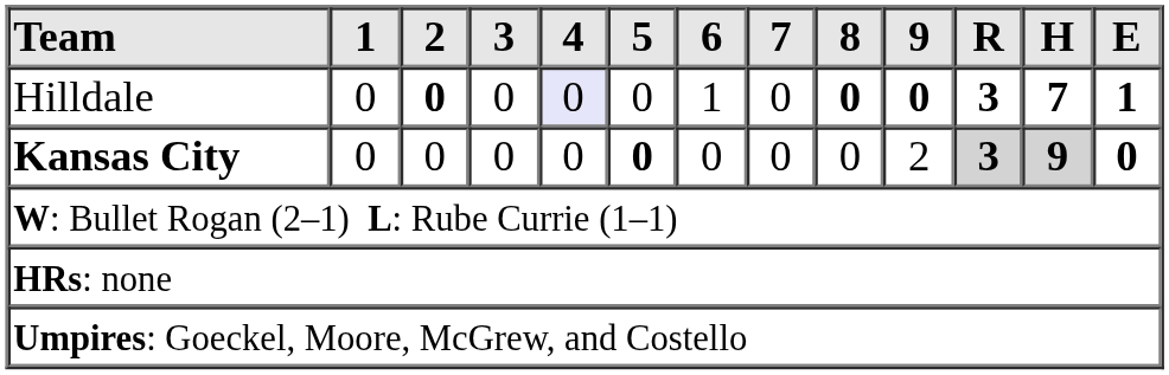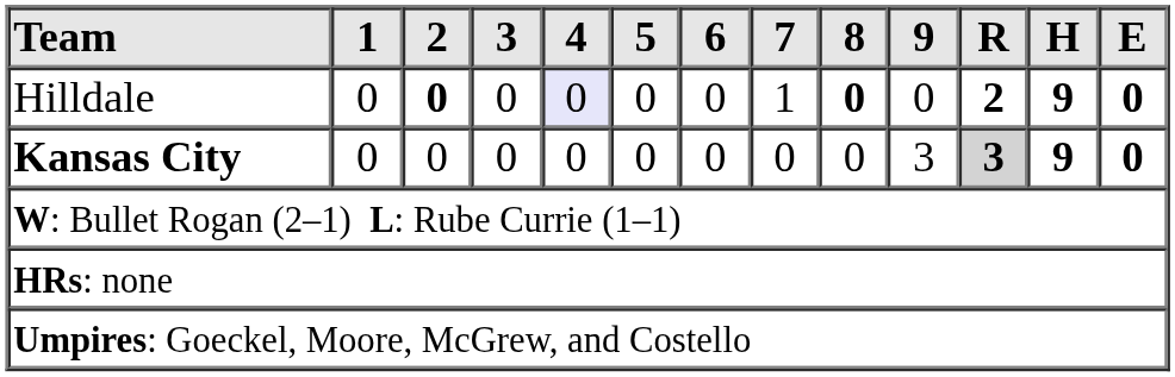Hilldale | 6: 1 -> 0
Hilldale | 7: 0 -> 1
Hilldale | 9: bold -> normal
Hilldale | R: 3 -> 2
Hilldale | H: 7 -> 9
Hilldale | E: 1 -> 0
Kansas City | 5: bold -> normal
Kansas City | 9: 2 -> 3
Kansas City | H: lightgrey background -> no background
